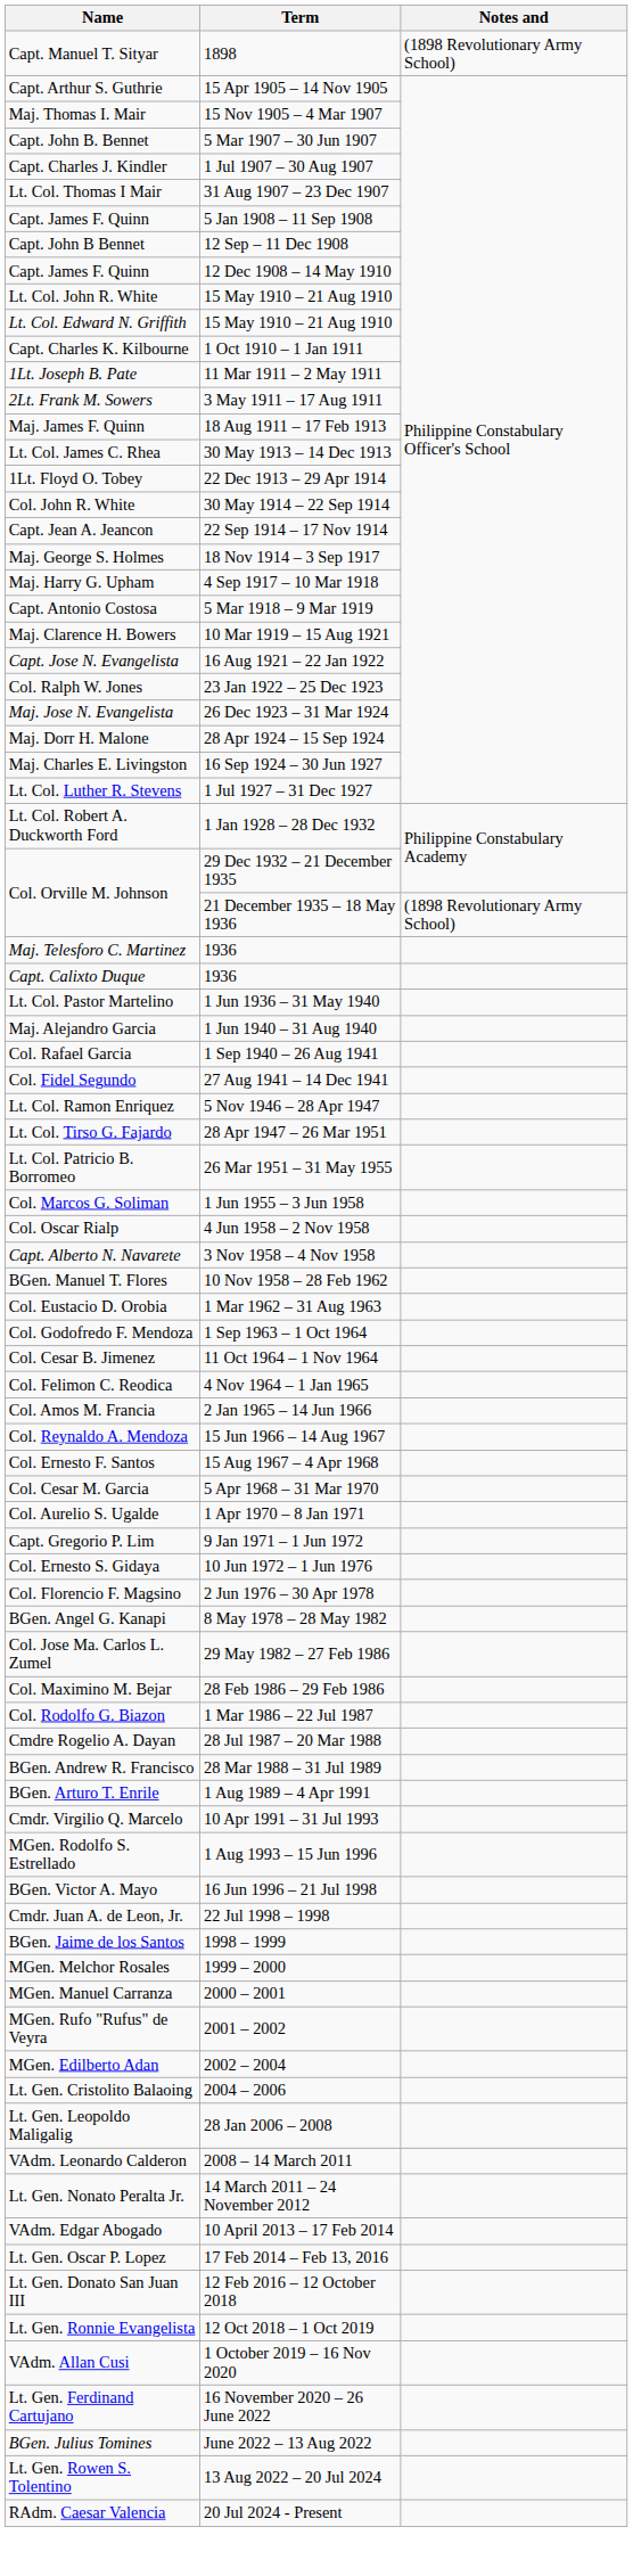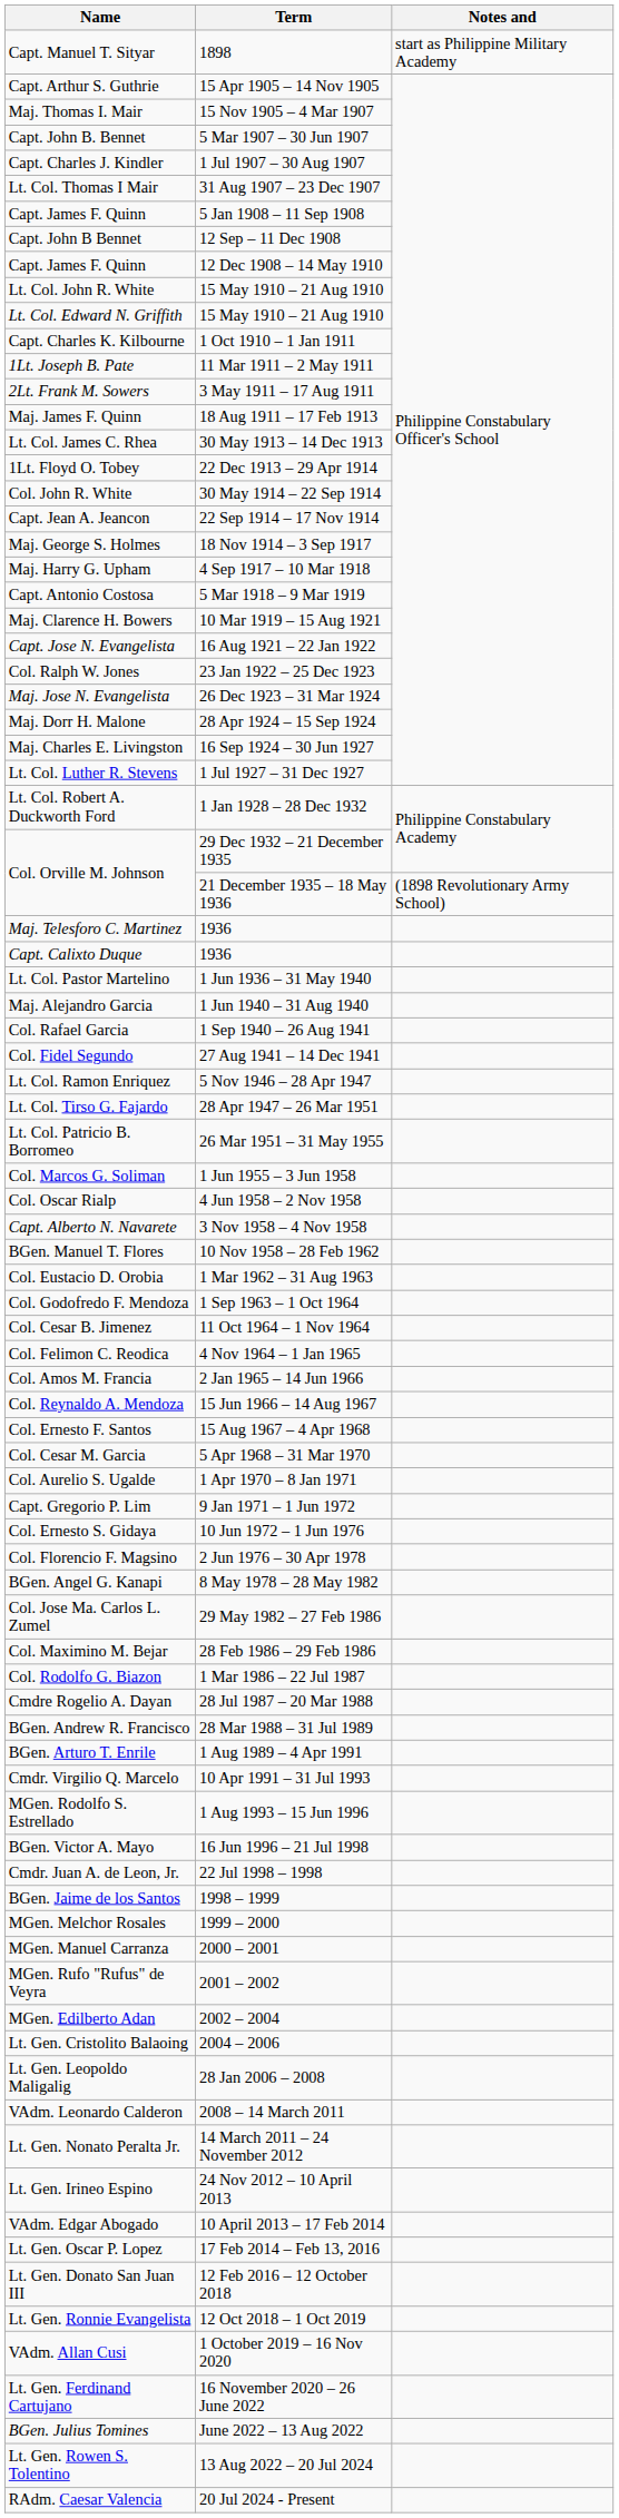Capt. Manuel T. Sityar | Notes and: (1898 Revolutionary Army School) -> start as Philippine Military Academy
+ row: Lt. Gen. Irineo Espino | 24 Nov 2012 – 10 April 2013
